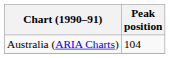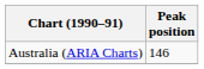Australia (ARIA Charts) | Peak position: 104 -> 146
